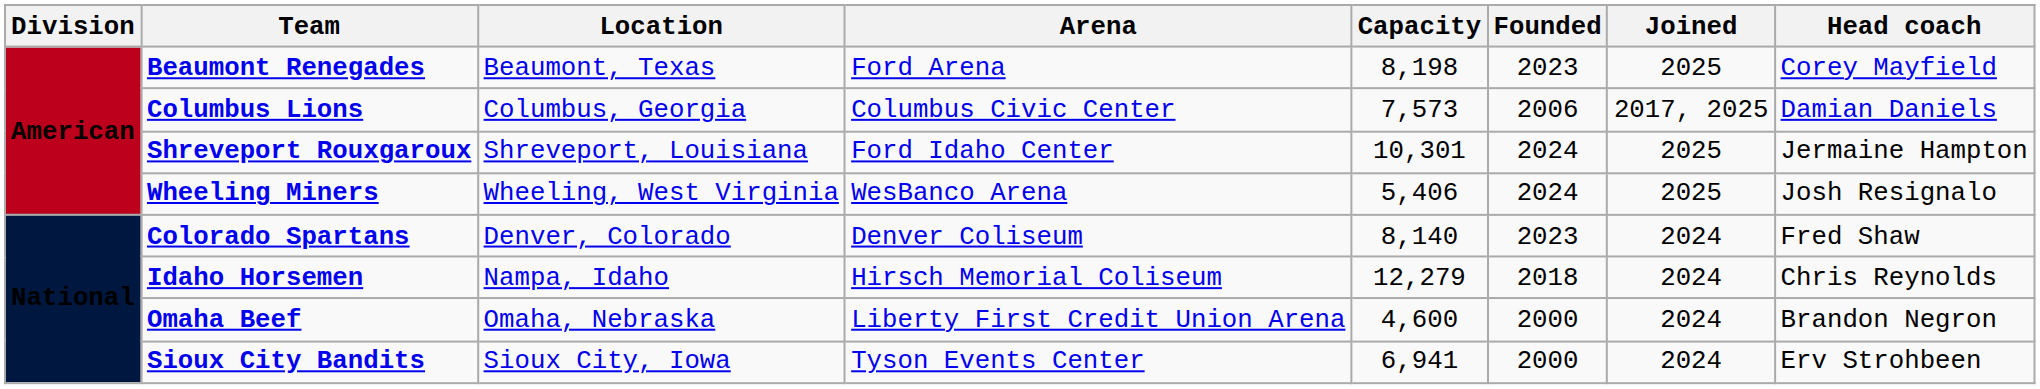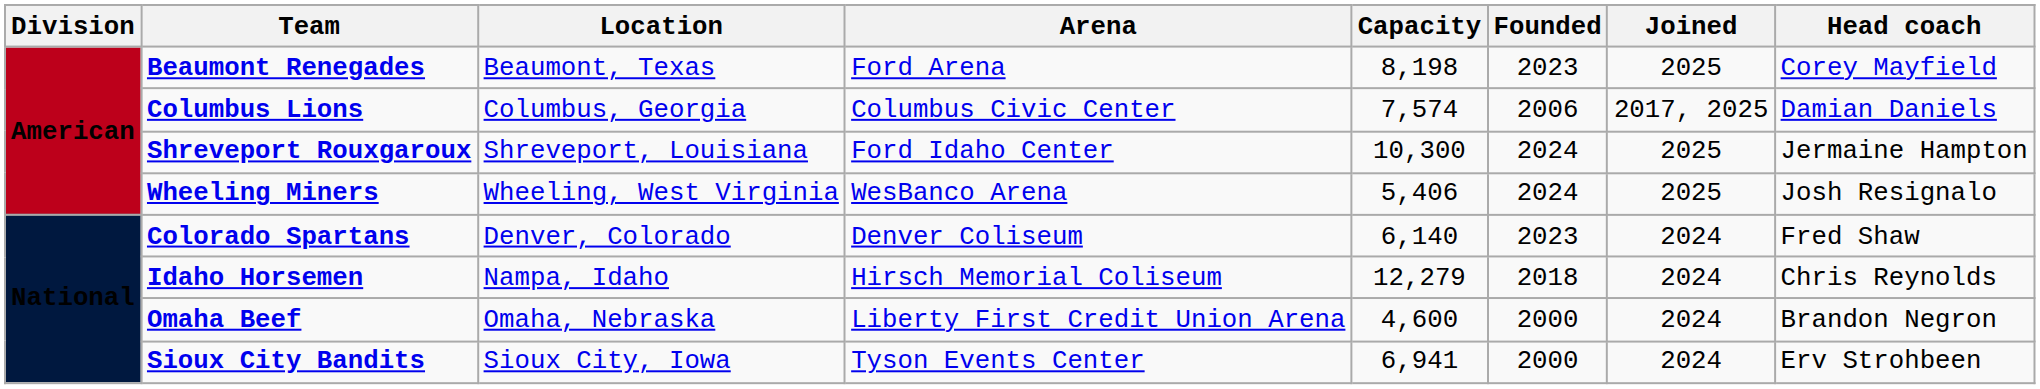Columbus Lions | Capacity: 7,573 -> 7,574
Shreveport Rouxgaroux | Capacity: 10,301 -> 10,300
Colorado Spartans | Capacity: 8,140 -> 6,140
